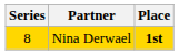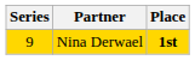Nina Derwael | Series: 8 -> 9
